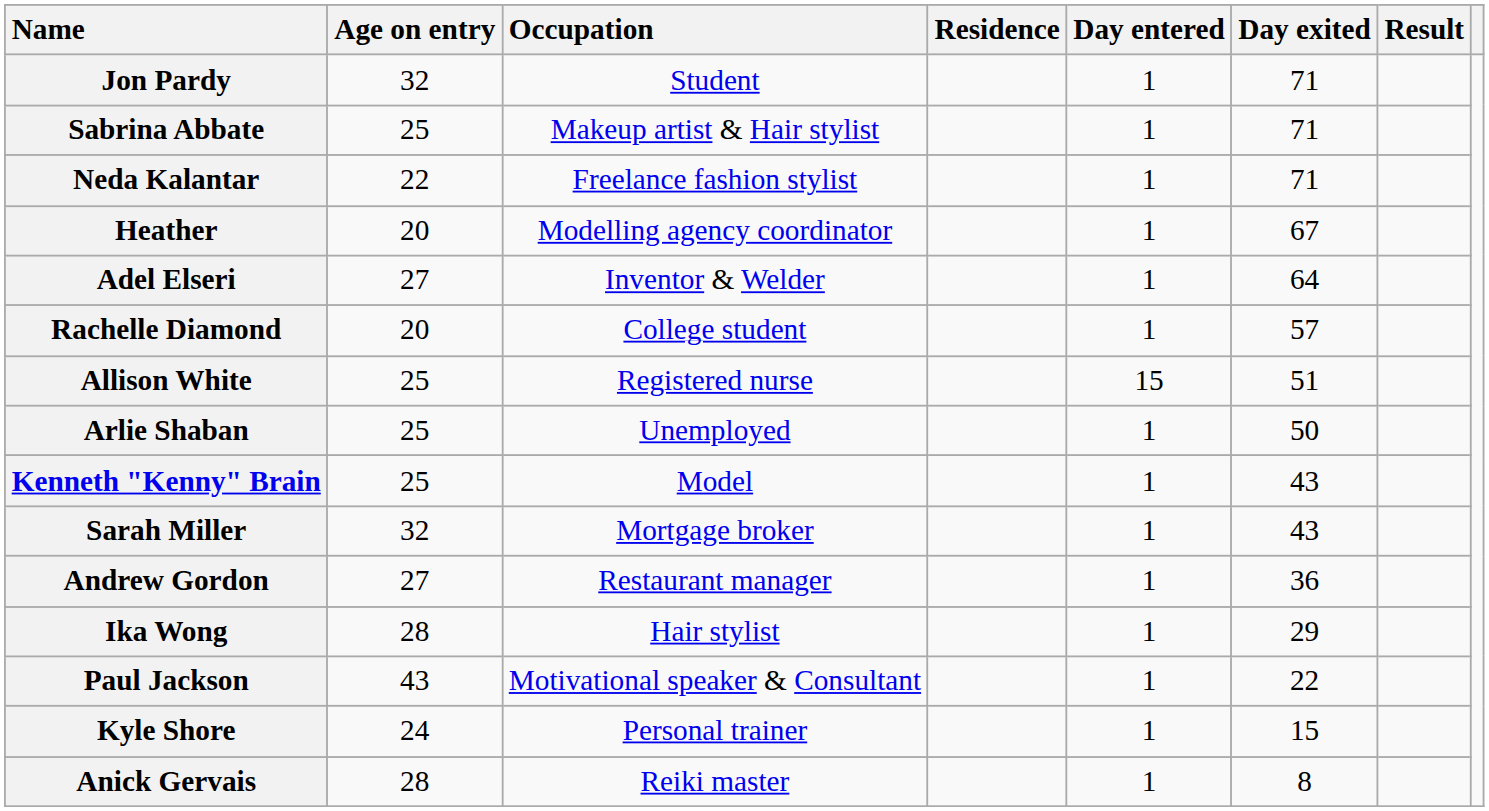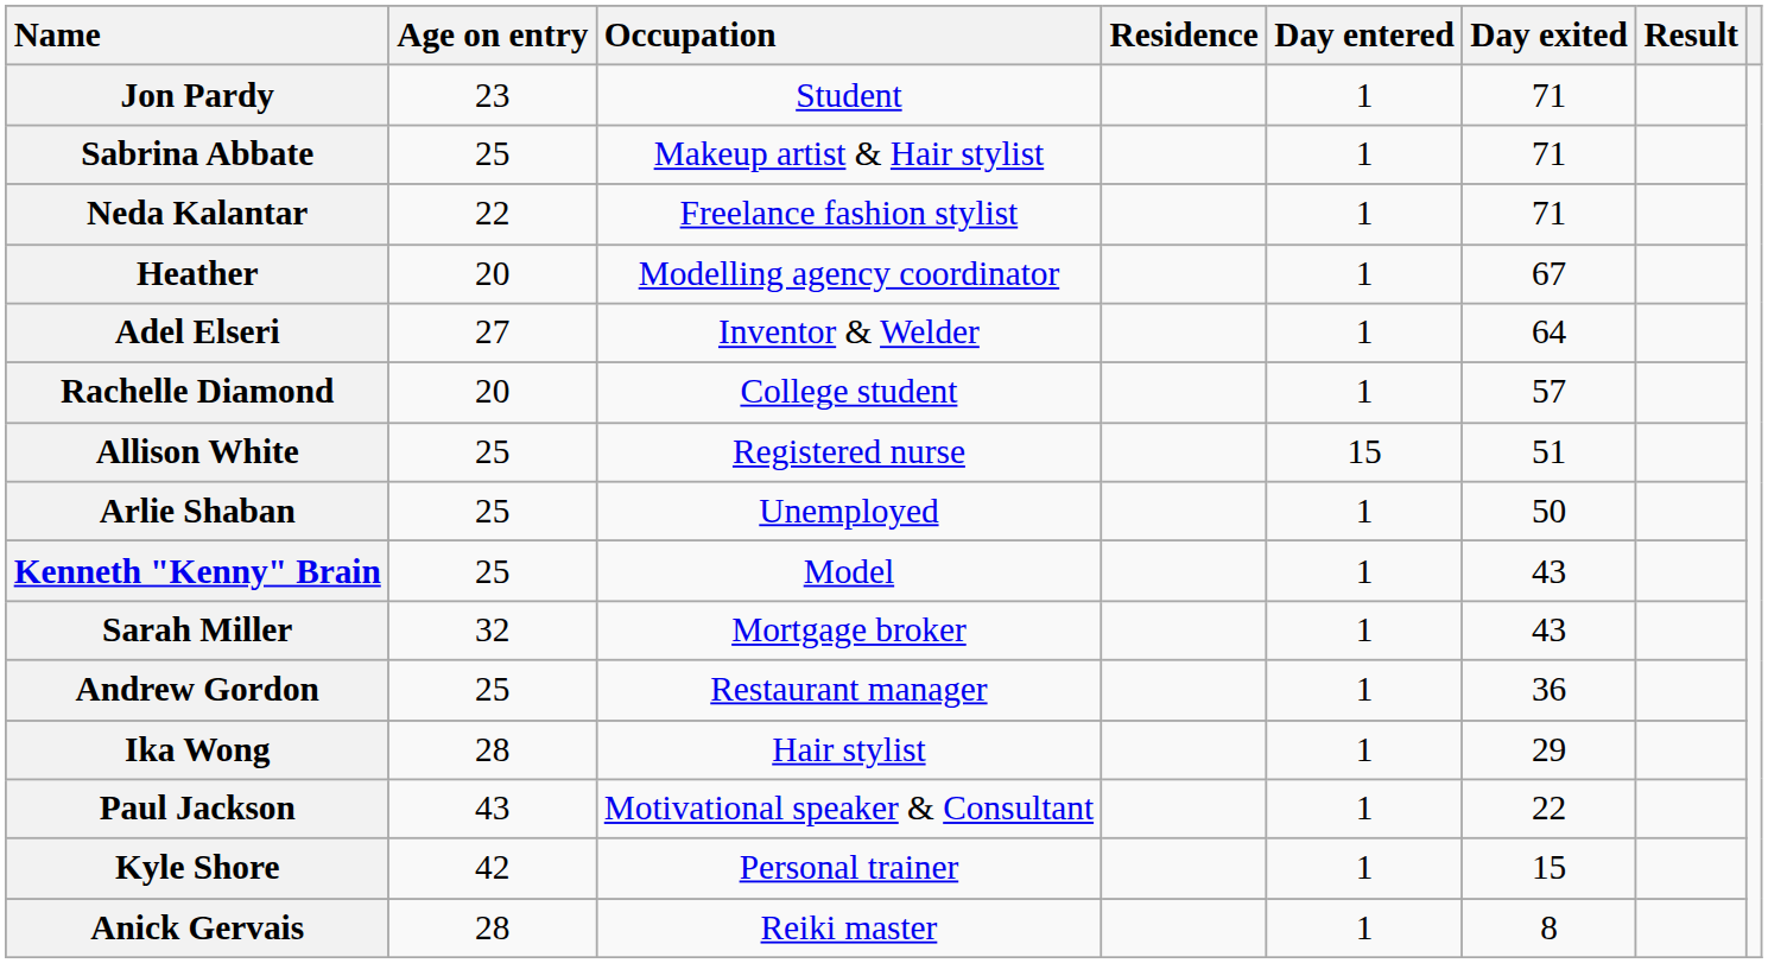Jon Pardy | Age on entry: 32 -> 23
Andrew Gordon | Age on entry: 27 -> 25
Kyle Shore | Age on entry: 24 -> 42
